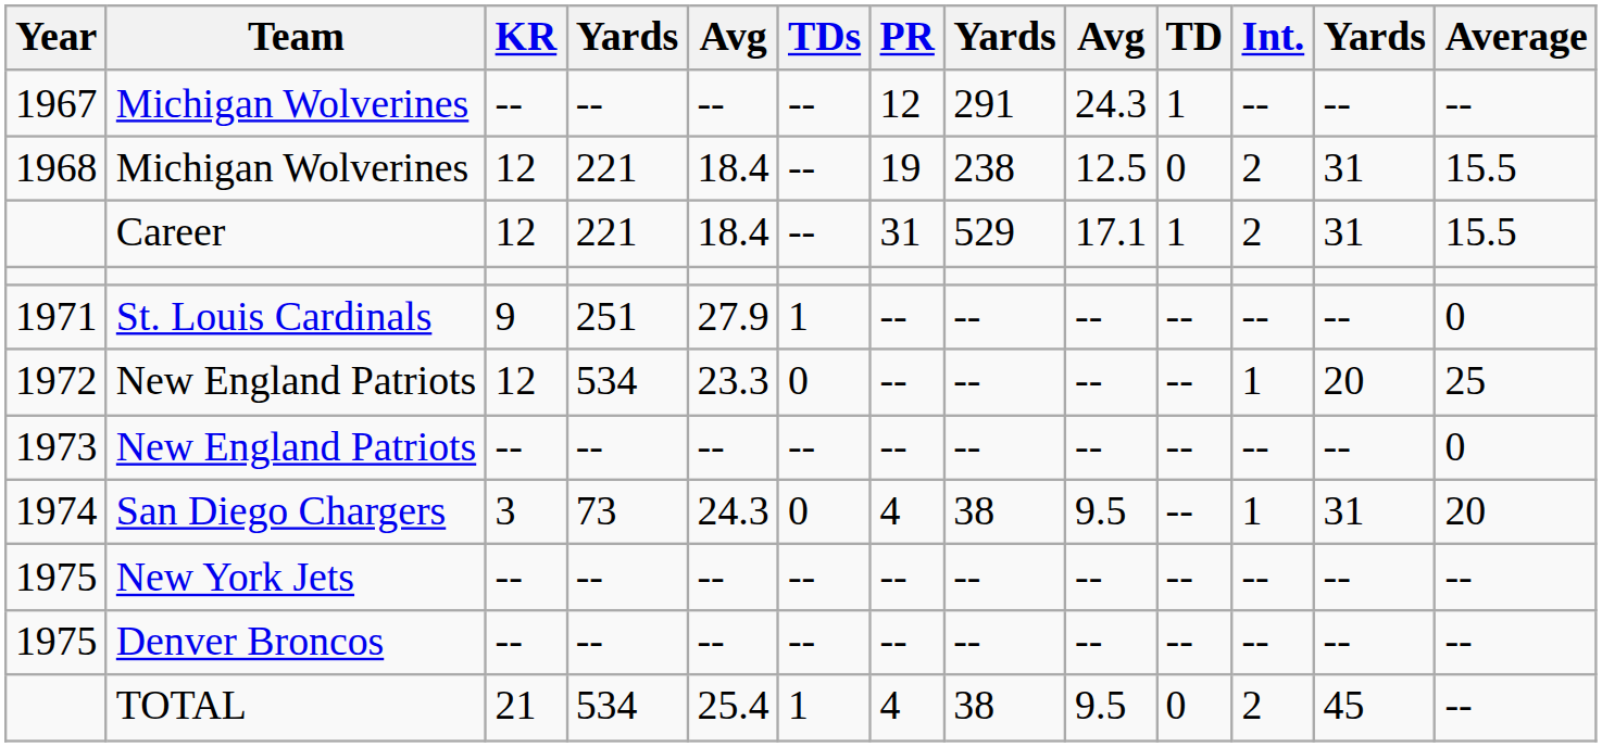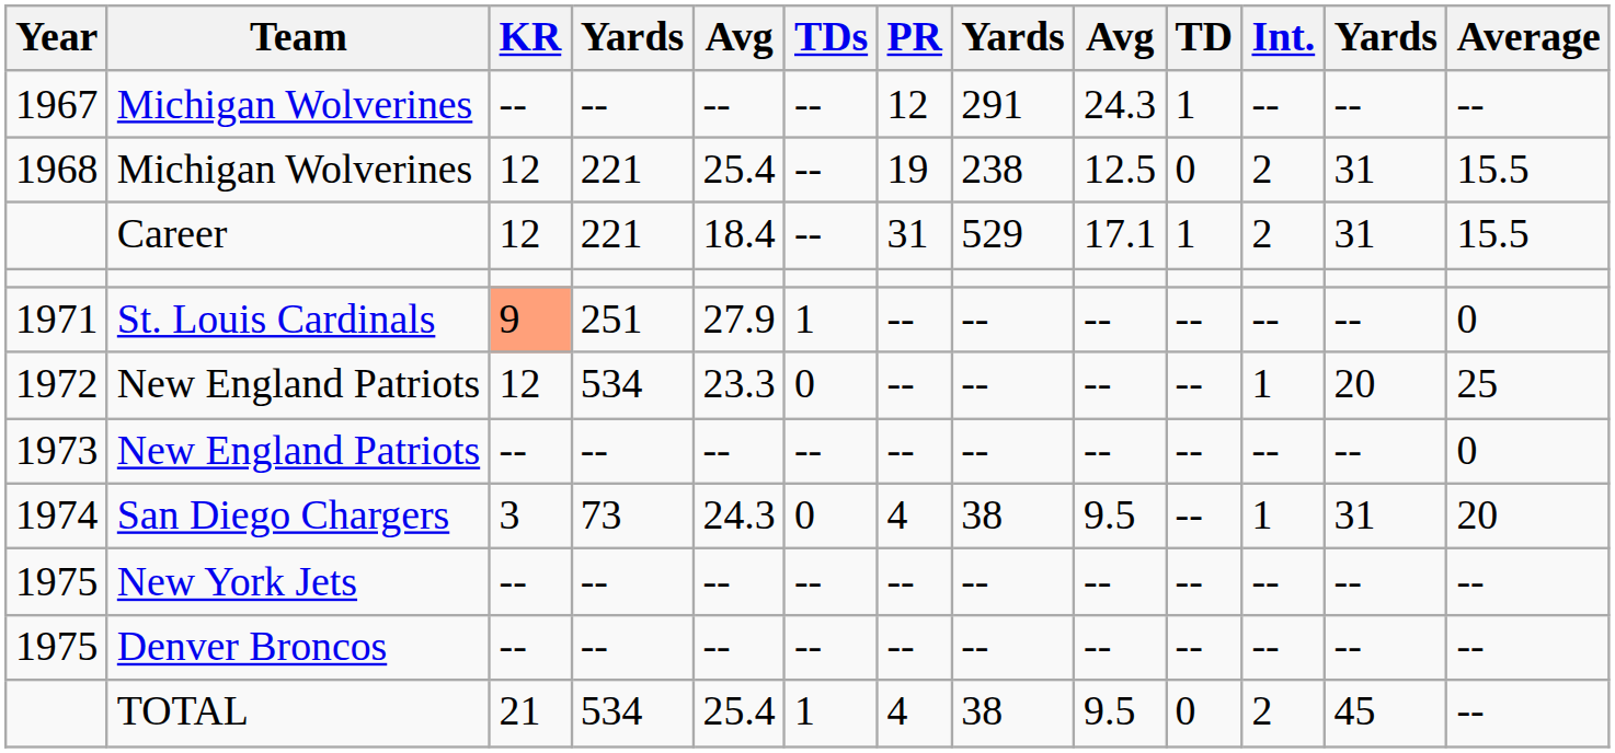1968 / Michigan Wolverines | column 5: 18.4 -> 25.4
St. Louis Cardinals | KR: no background -> lightsalmon background
